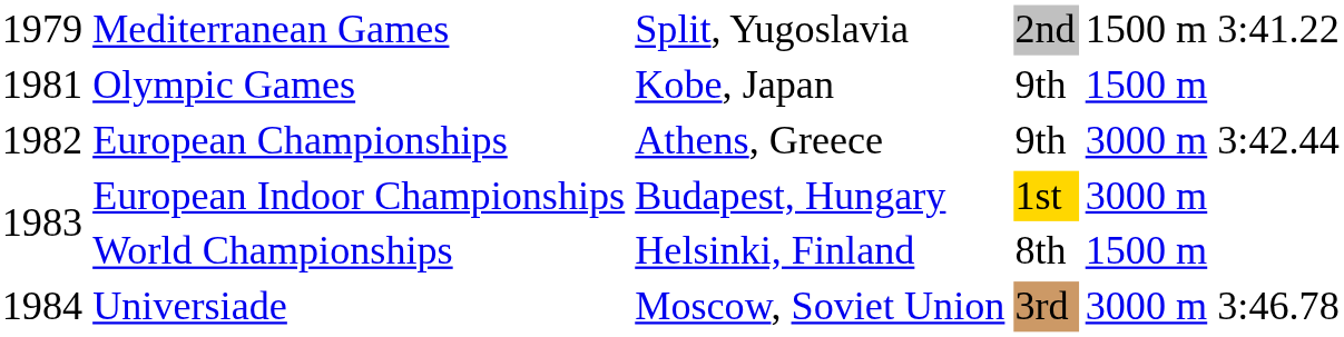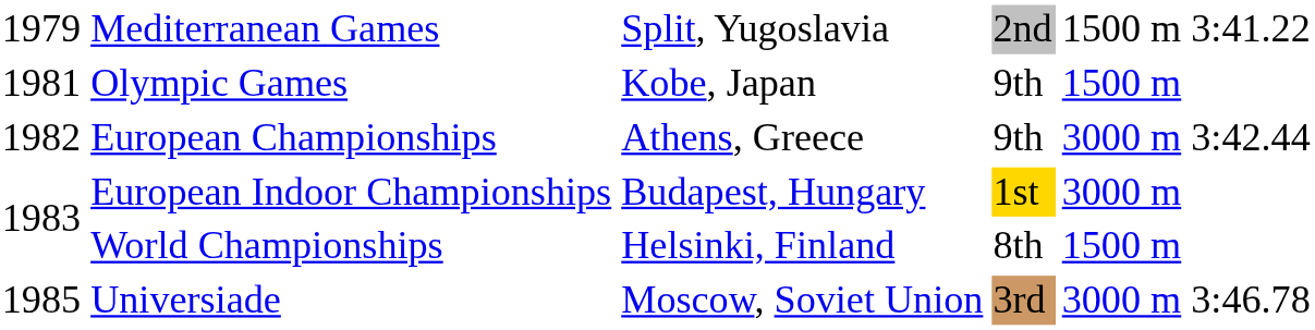Universiade | column 1: 1984 -> 1985
